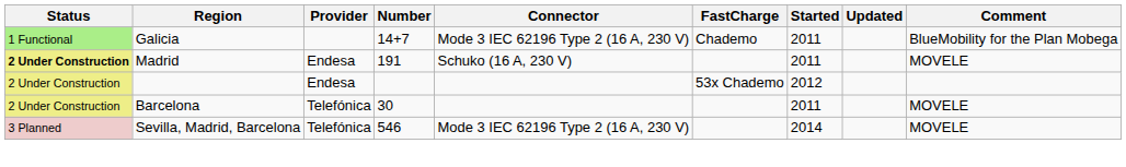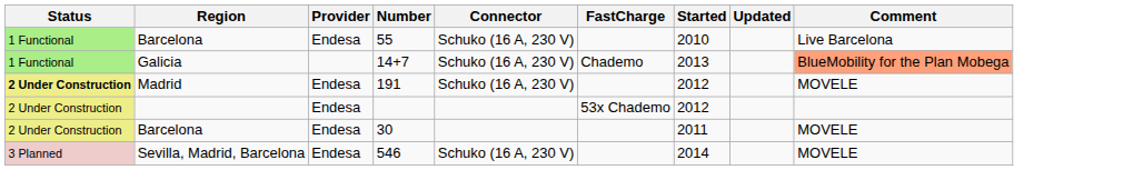+ row: 1 Functional | Barcelona | Endesa | 55 | Schuko (16 A, 230 V) | 2010 | Live Barcelona
14+7 | Connector: Mode 3 IEC 62196 Type 2 (16 A, 230 V) -> Schuko (16 A, 230 V)
14+7 | Started: 2011 -> 2013
14+7 | Comment: no background -> lightsalmon background
191 | Started: 2011 -> 2012
30 | Provider: Telefónica -> Endesa
546 | Provider: Telefónica -> Endesa
546 | Connector: Mode 3 IEC 62196 Type 2 (16 A, 230 V) -> Schuko (16 A, 230 V)
